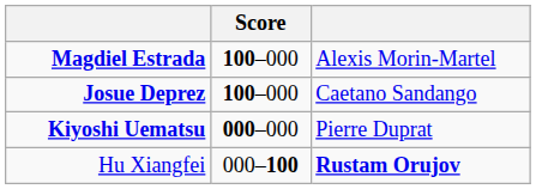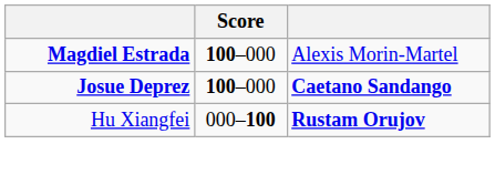Josue Deprez | column 3: normal -> bold
- row: Kiyoshi Uematsu | 000–000 | Pierre Duprat
